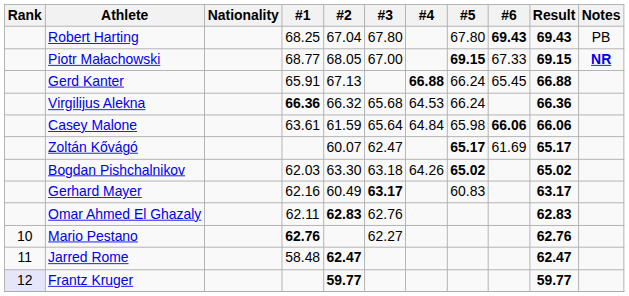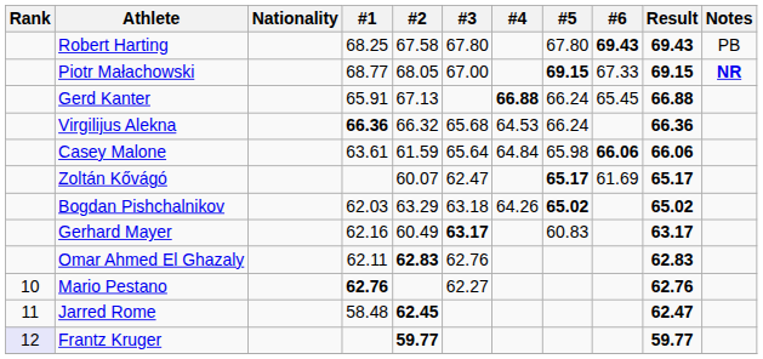Robert Harting | #2: 67.04 -> 67.58
Bogdan Pishchalnikov | #2: 63.30 -> 63.29
Jarred Rome | #2: 62.47 -> 62.45
